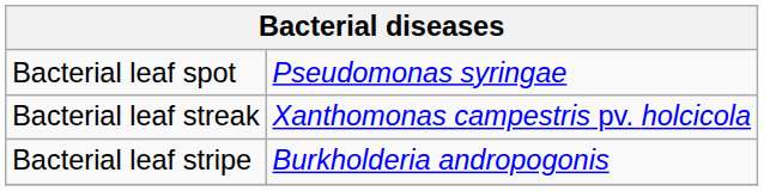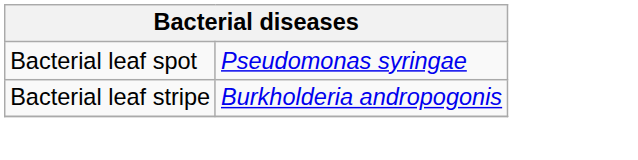- row: Bacterial leaf streak | Xanthomonas campestris pv. holcicola
